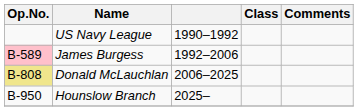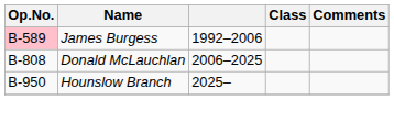- row: US Navy League | 1990–1992
Donald McLauchlan | Op.No.: khaki background -> no background
